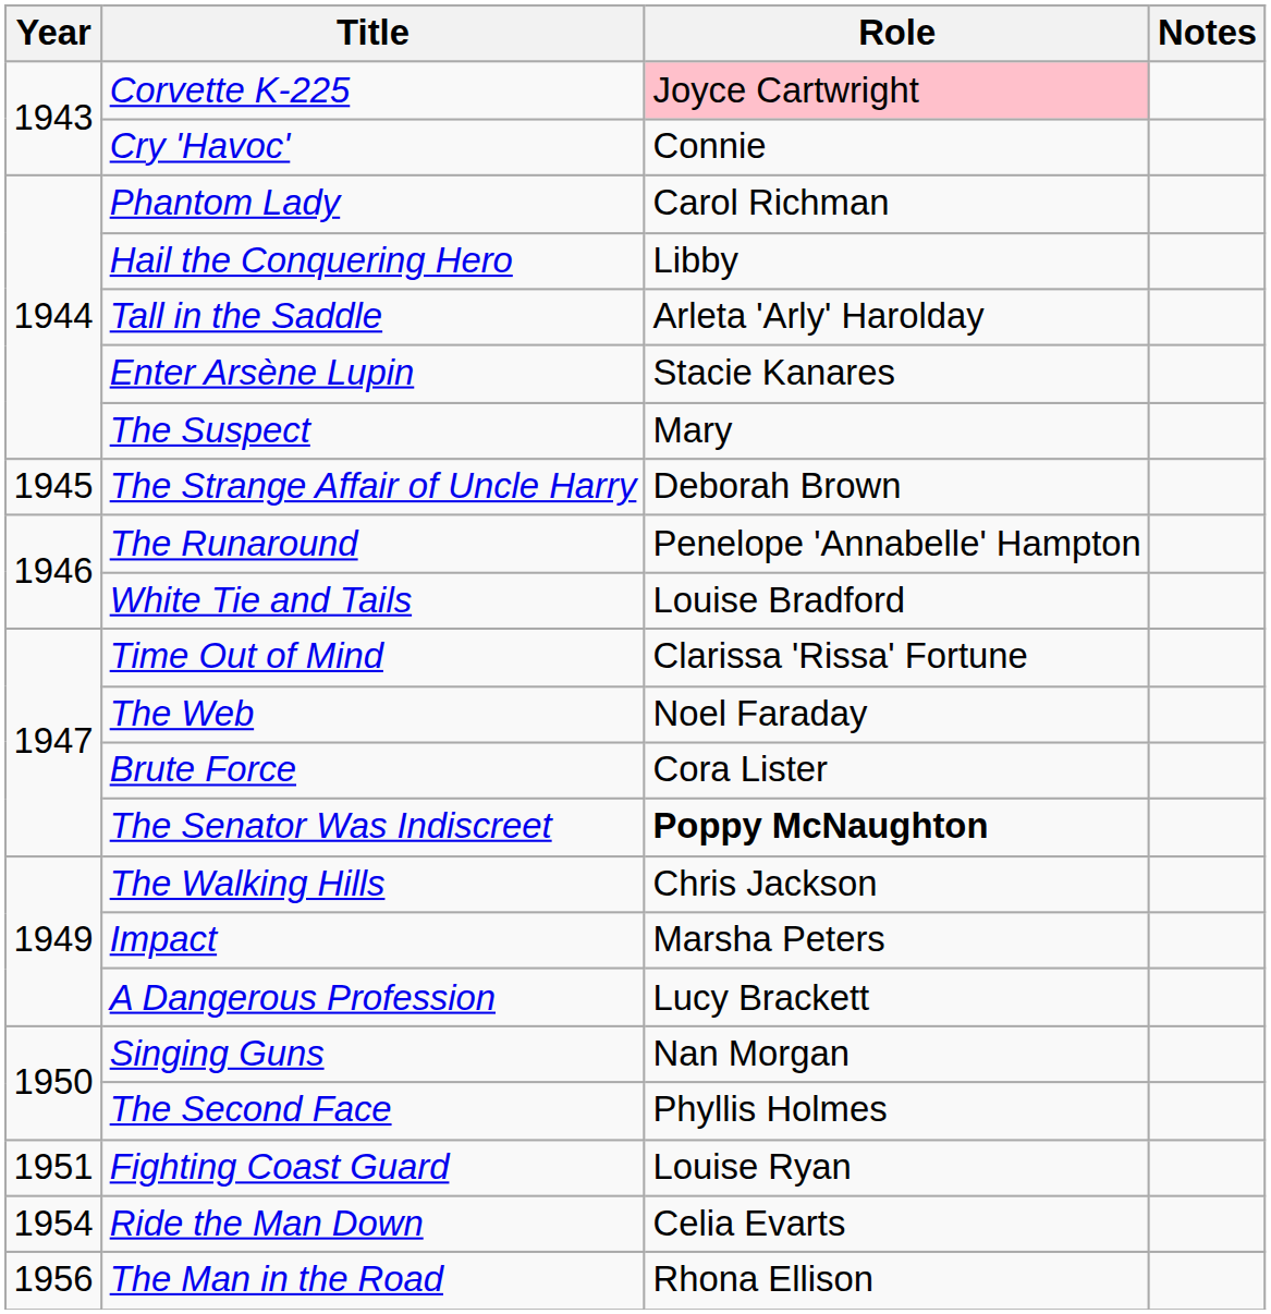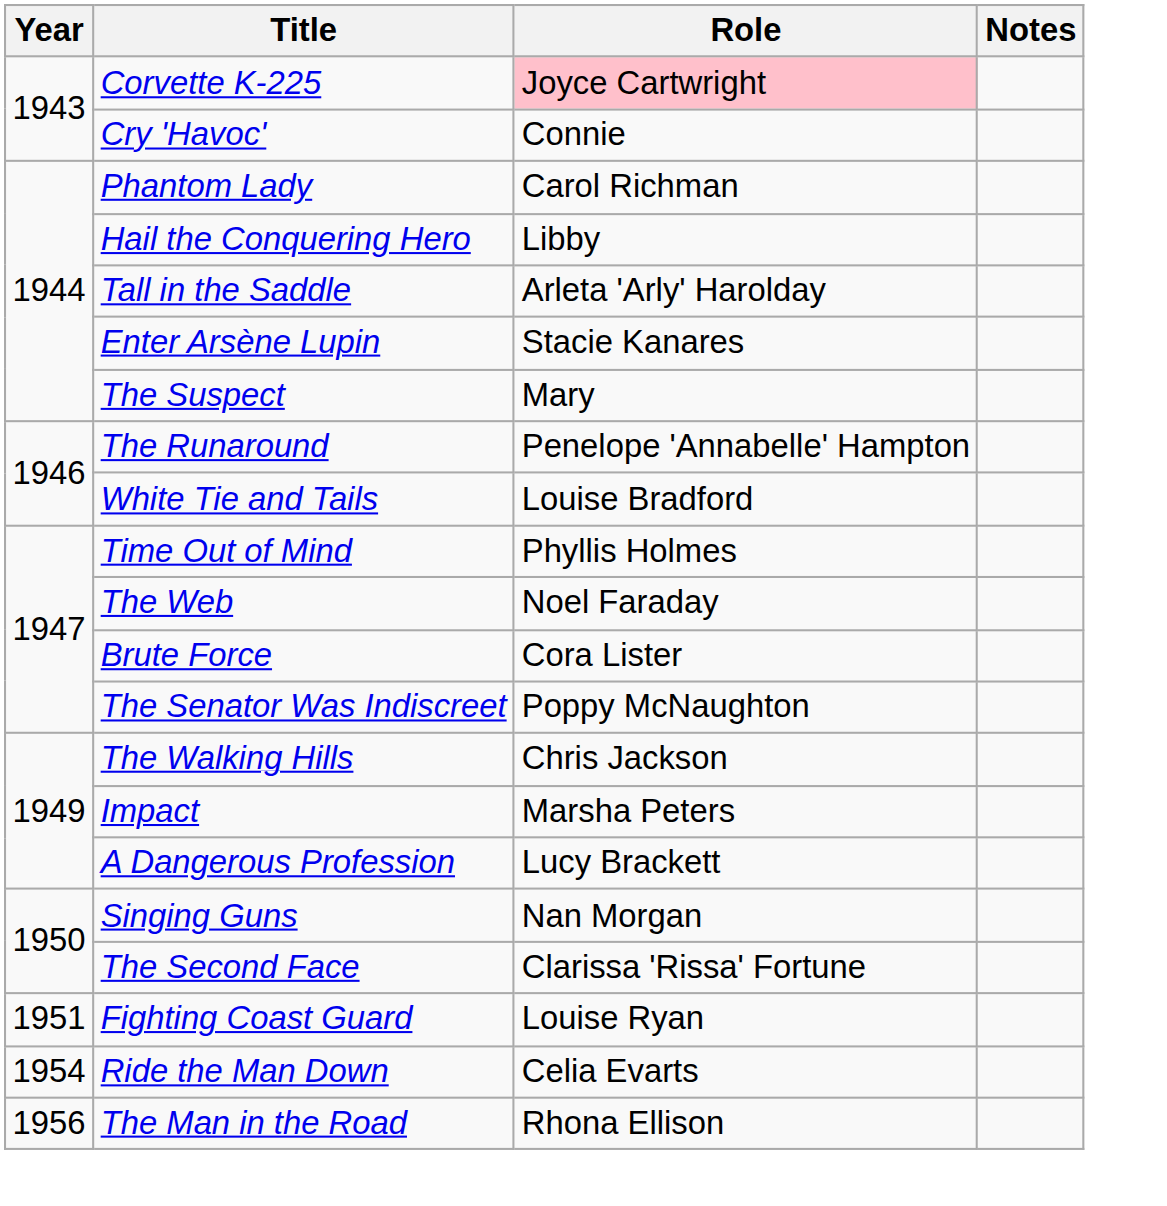- row: 1945 | The Strange Affair of Uncle Harry | Deborah Brown
Time Out of Mind | Role: Clarissa 'Rissa' Fortune -> Phyllis Holmes
The Senator Was Indiscreet | Role: bold -> normal
The Second Face | Role: Phyllis Holmes -> Clarissa 'Rissa' Fortune
